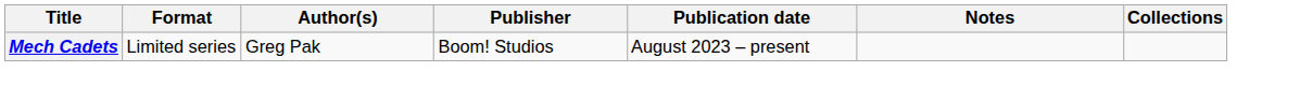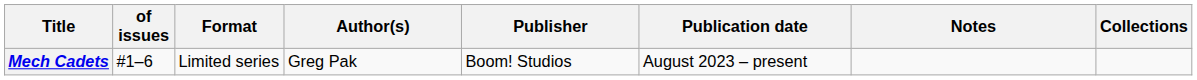+ column: of issues | #1–6
